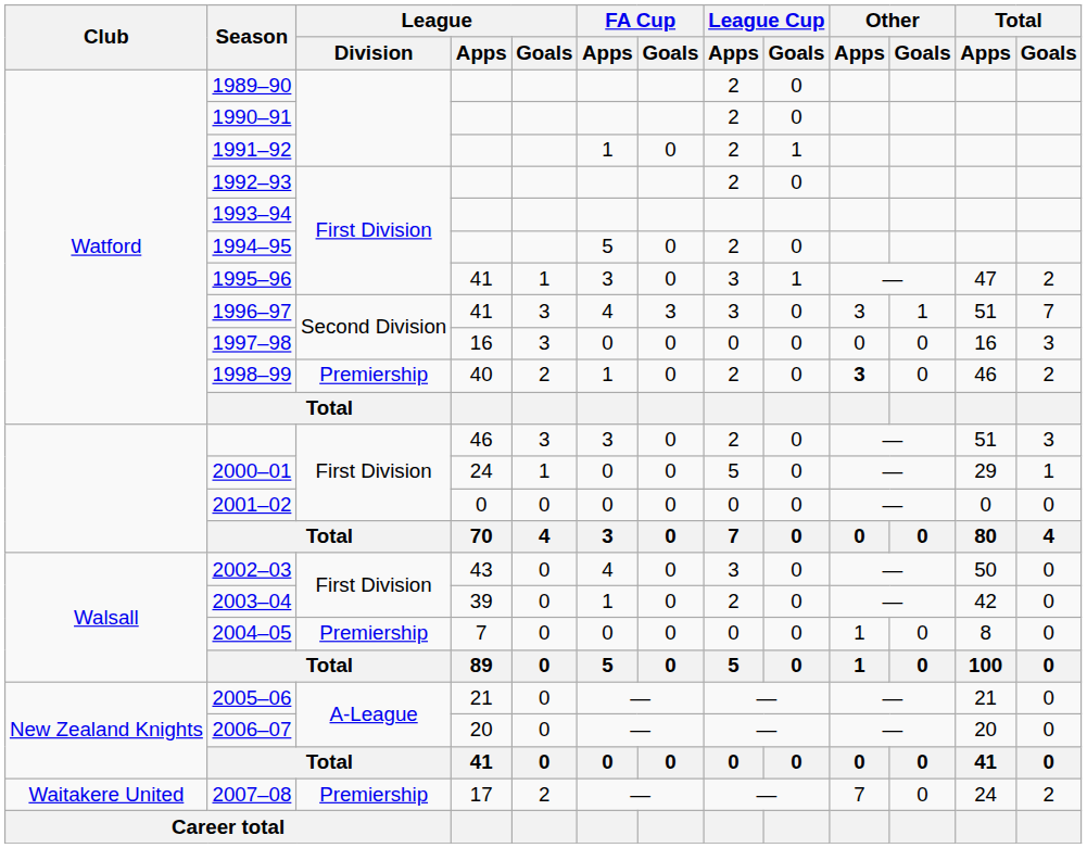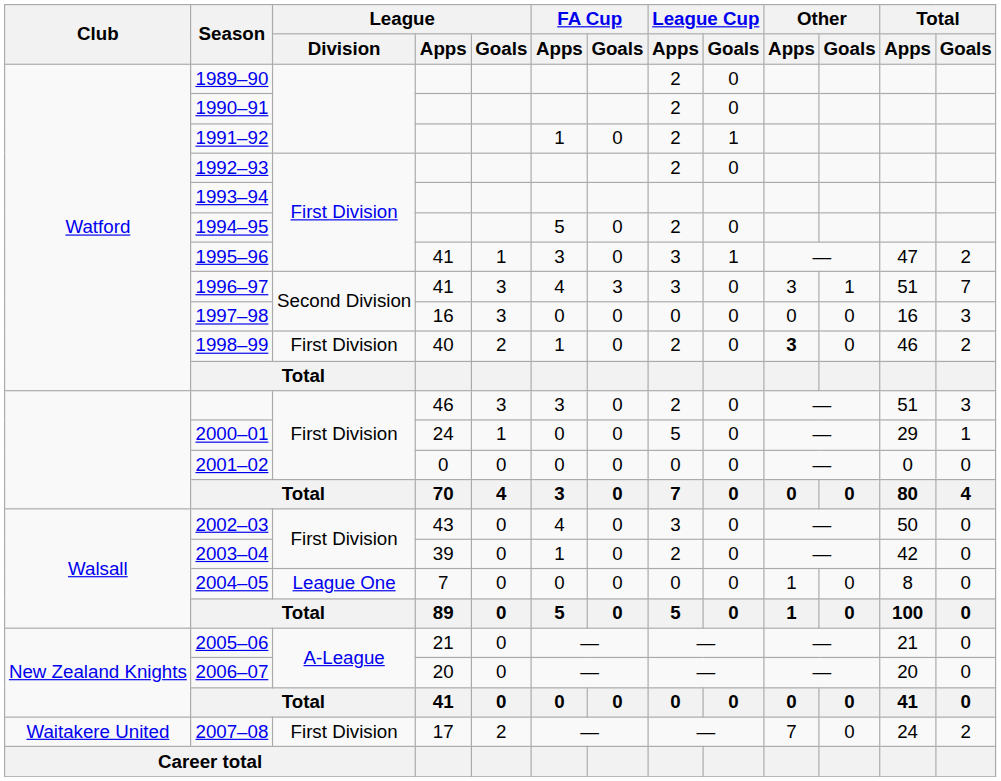1998–99 | League / Division: Premiership -> First Division
2004–05 | League / Division: Premiership -> League One
2007–08 | League / Division: Premiership -> First Division
